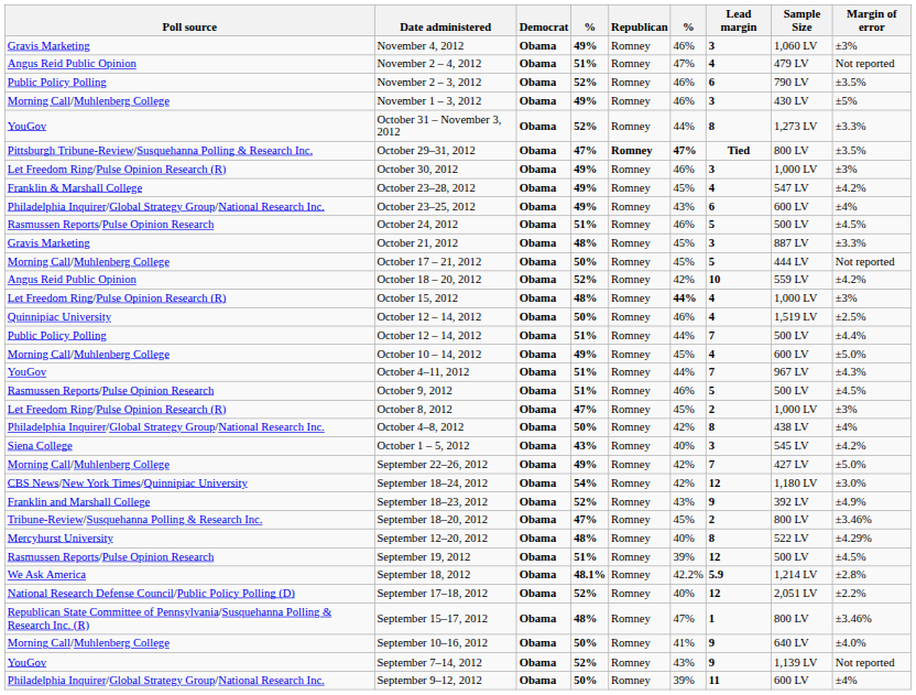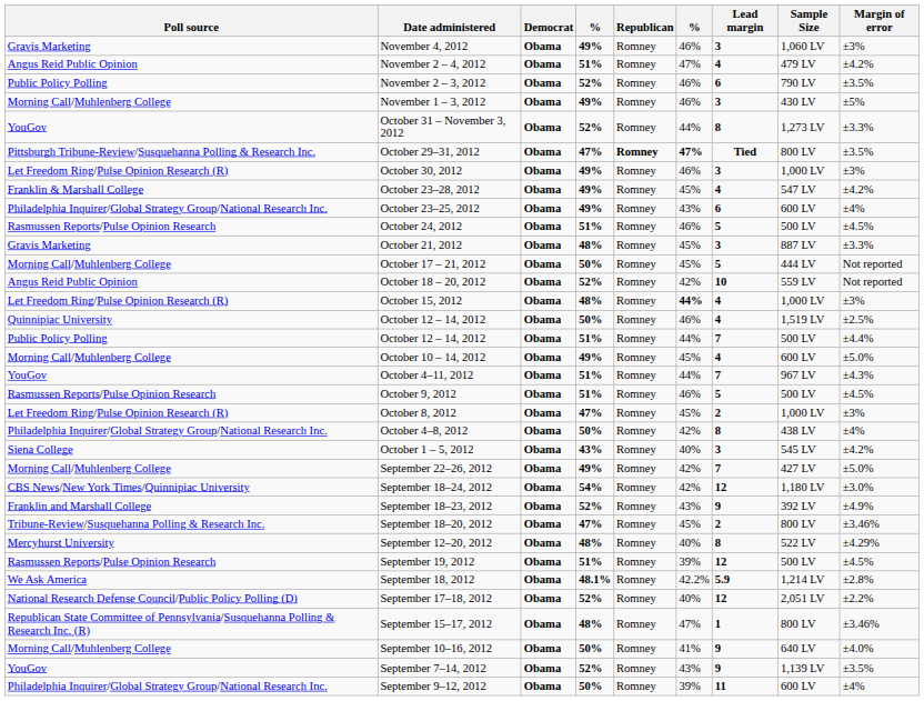November 2 – 4, 2012 | Margin of error: Not reported -> ±4.2%
October 18 – 20, 2012 | Margin of error: ±4.2% -> Not reported
September 7–14, 2012 | Margin of error: Not reported -> ±3.5%
